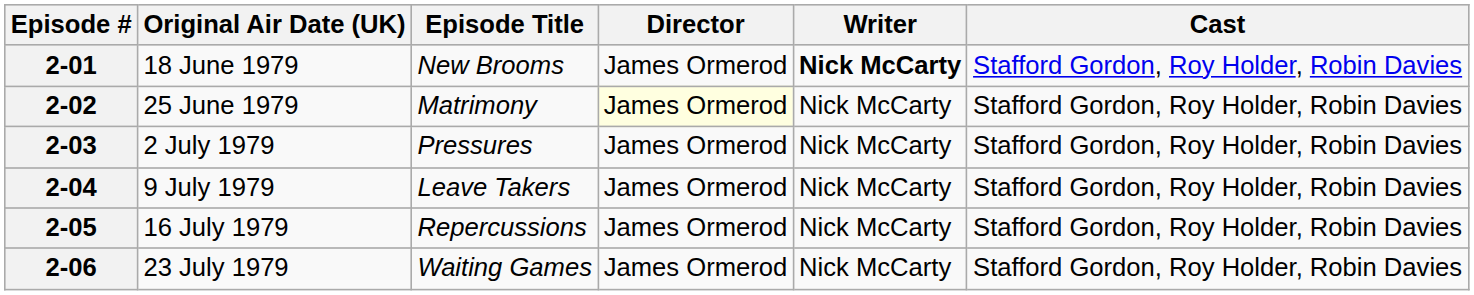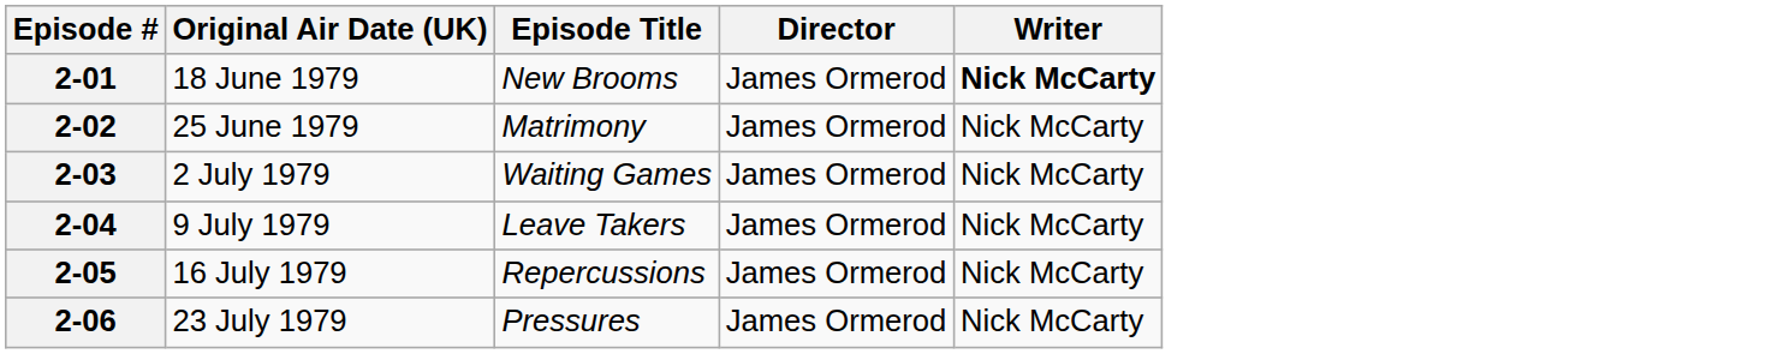- column: Cast | Stafford Gordon, Roy Holder, Robin Davies | Stafford Gordon, Roy Holder, Robin Davies | Stafford Gordon, Roy Holder, Robin Davies | Stafford Gordon, Roy Holder, Robin Davies | Stafford Gordon, Roy Holder, Robin Davies | Stafford Gordon, Roy Holder, Robin Davies
2-02 | Director: lightyellow background -> no background
2-03 | Episode Title: Pressures -> Waiting Games
2-06 | Episode Title: Waiting Games -> Pressures
